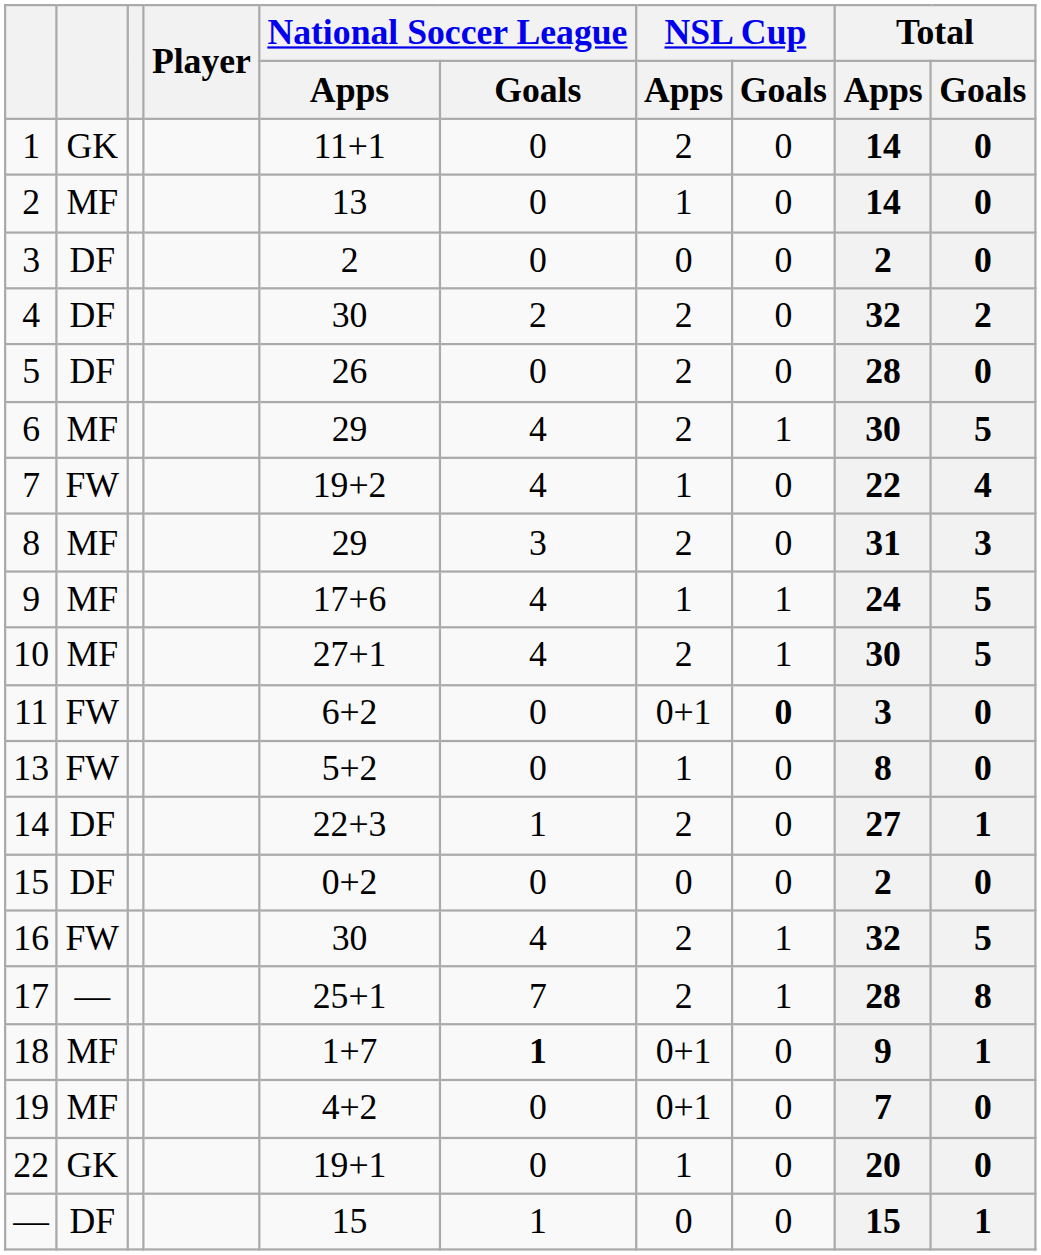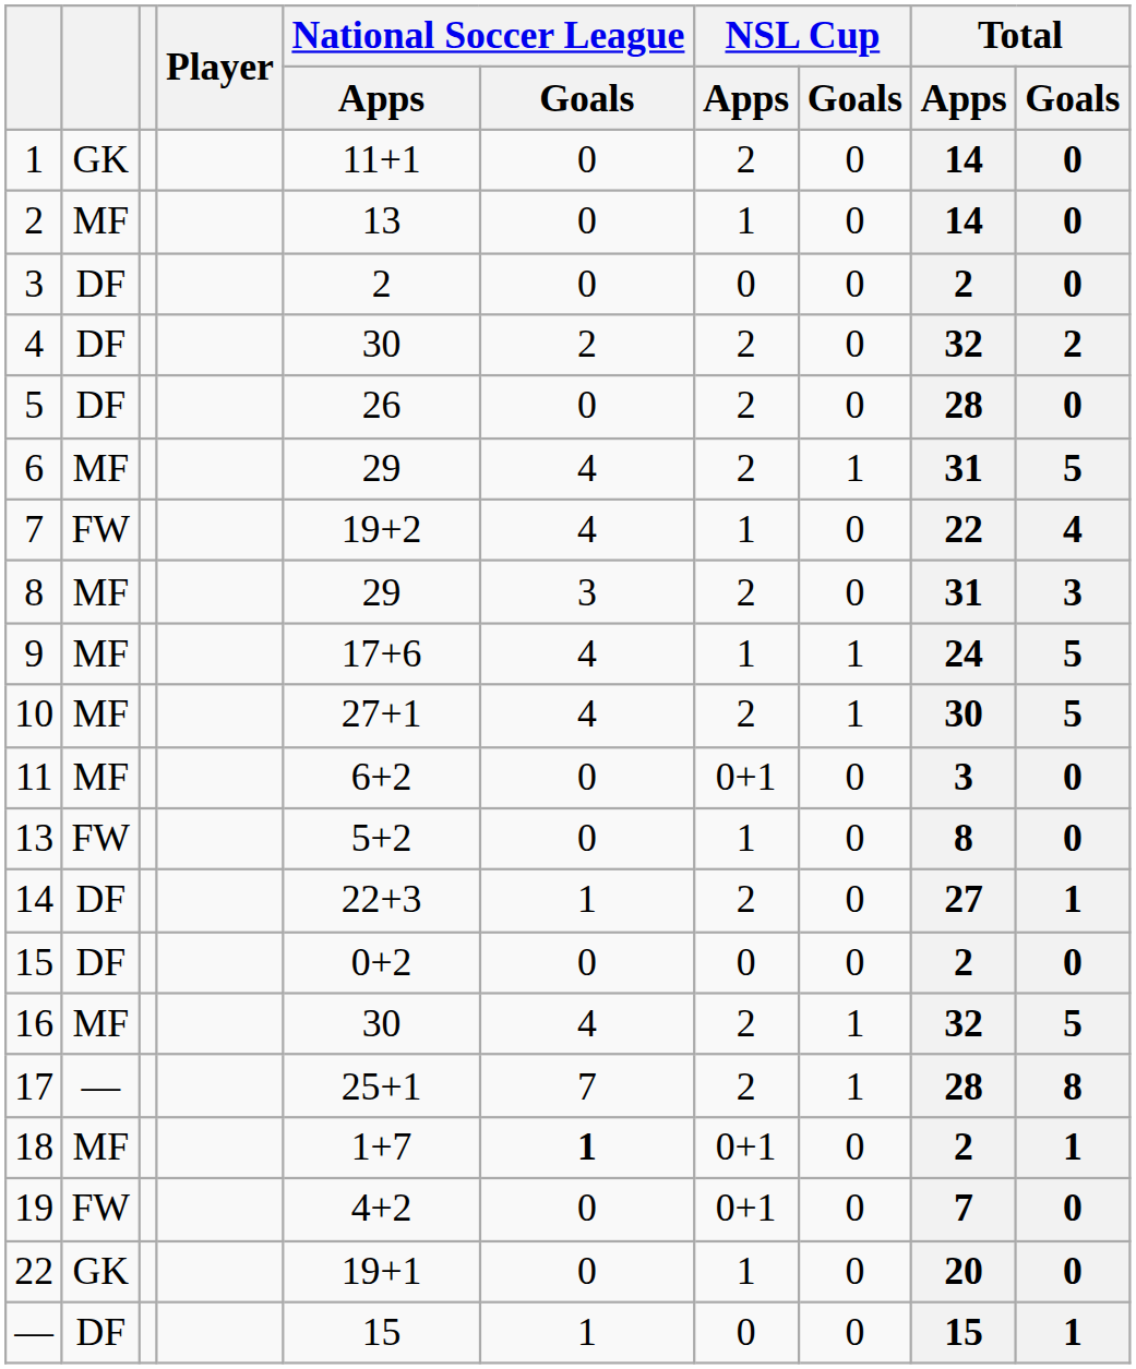6 | Total / Apps: 30 -> 31
11 | column 2: FW -> MF
11 | NSL Cup / Goals: bold -> normal
16 | column 2: FW -> MF
18 | Total / Apps: 9 -> 2
19 | column 2: MF -> FW
